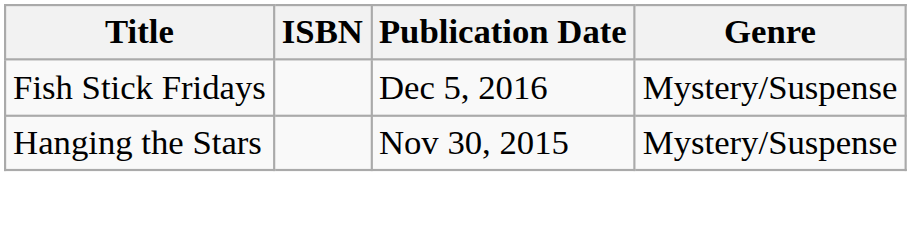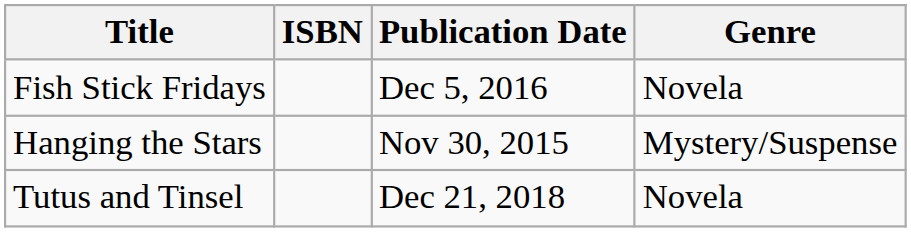Fish Stick Fridays | Genre: Mystery/Suspense -> Novela
+ row: Tutus and Tinsel | Dec 21, 2018 | Novela
